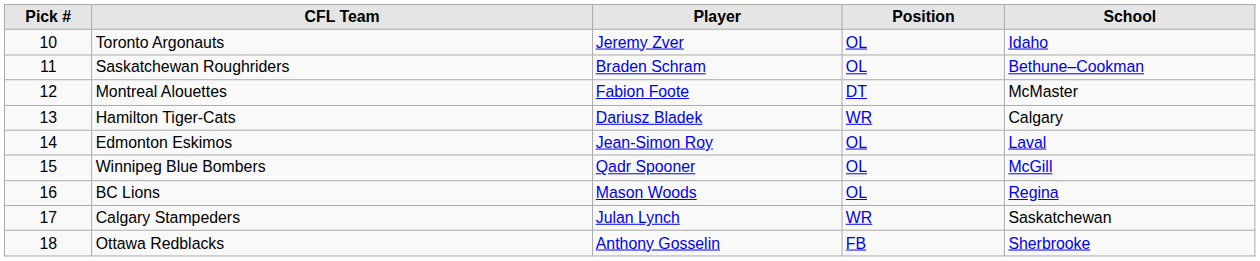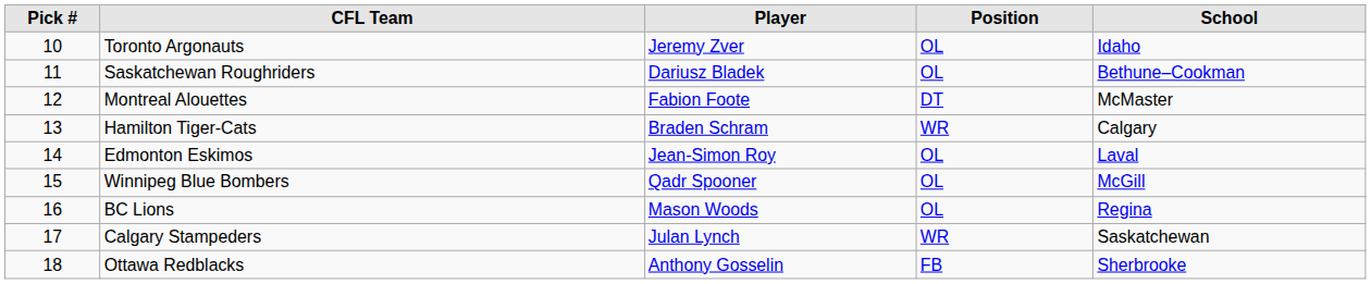Saskatchewan Roughriders | Player: Braden Schram -> Dariusz Bladek
Hamilton Tiger-Cats | Player: Dariusz Bladek -> Braden Schram
